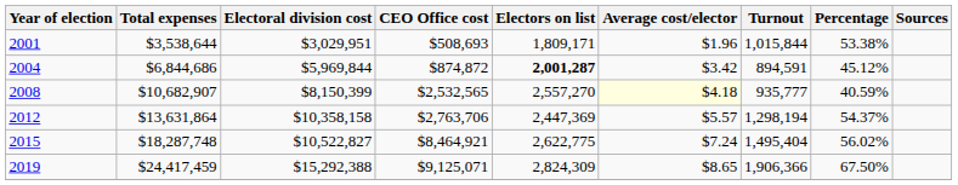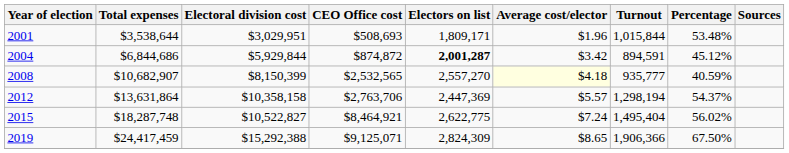2001 | Percentage: 53.38% -> 53.48%
2004 | Electoral division cost: $5,969,844 -> $5,929,844
